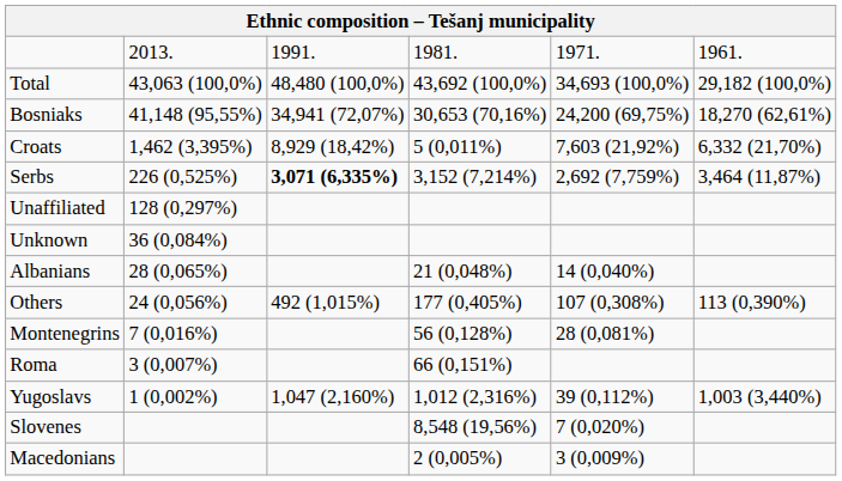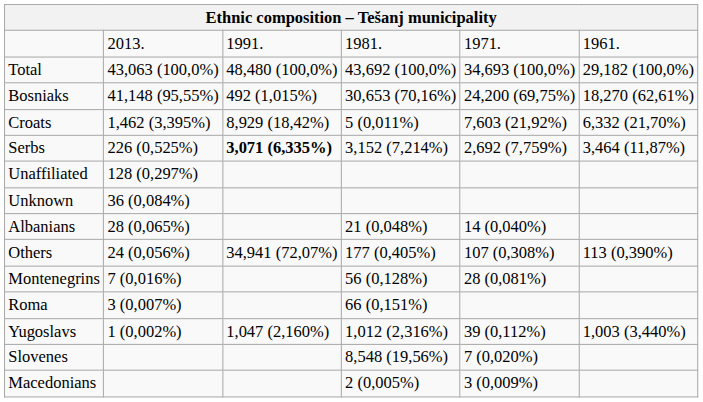Bosniaks | column 3: 34,941 (72,07%) -> 492 (1,015%)
Others | column 3: 492 (1,015%) -> 34,941 (72,07%)
